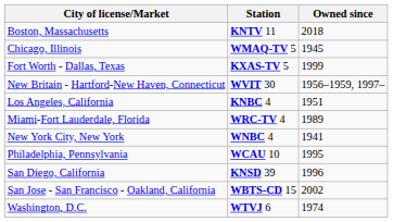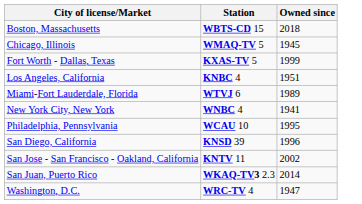Boston, Massachusetts | Station: KNTV 11 -> WBTS-CD 15
- row: New Britain - Hartford-New Haven, Connecticut | WVIT 30 | 1956–1959, 1997–
Miami-Fort Lauderdale, Florida | Station: WRC-TV 4 -> WTVJ 6
San Jose - San Francisco - Oakland, California | Station: WBTS-CD 15 -> KNTV 11
+ row: San Juan, Puerto Rico | WKAQ-TV3 2.3 | 2014
Washington, D.C. | Station: WTVJ 6 -> WRC-TV 4
Washington, D.C. | Owned since: 1974 -> 1947
